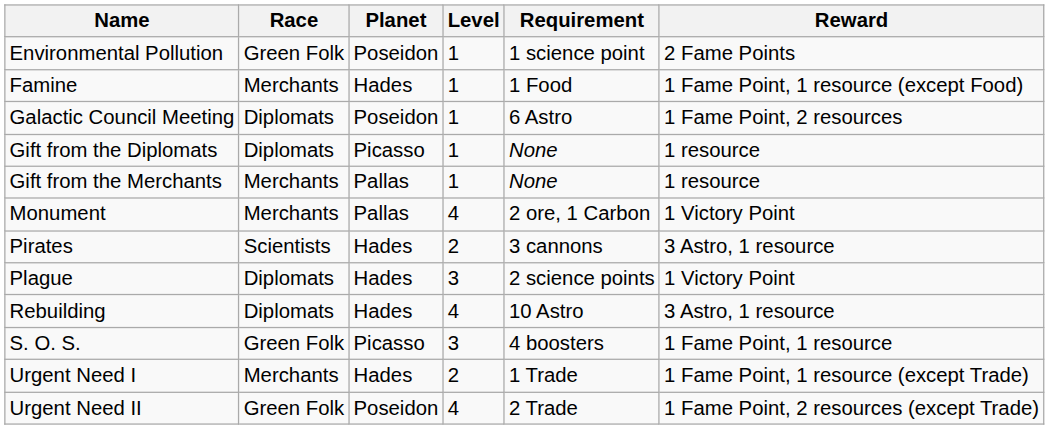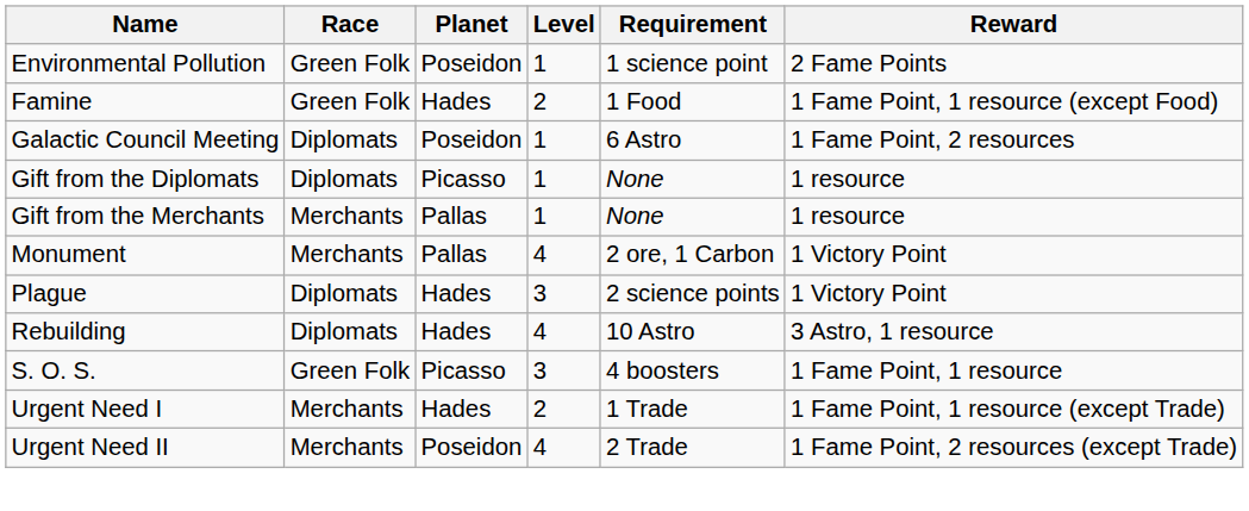Famine | Race: Merchants -> Green Folk
Famine | Level: 1 -> 2
- row: Pirates | Scientists | Hades | 2 | 3 cannons | 3 Astro, 1 resource
Urgent Need II | Race: Green Folk -> Merchants
